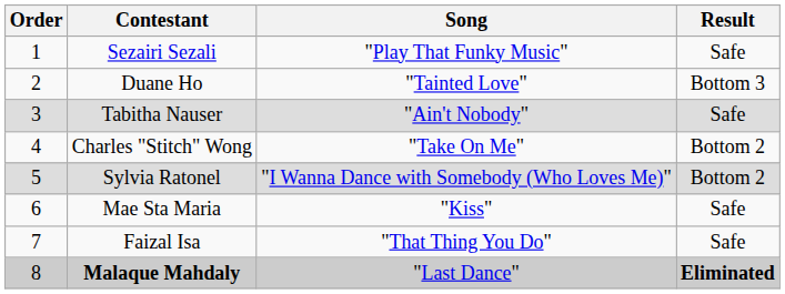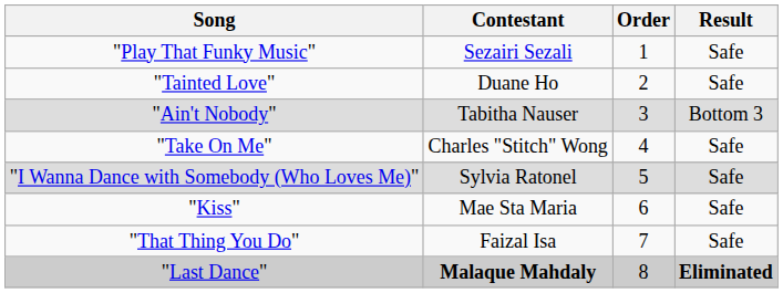columns swapped: Order <-> Song
Duane Ho | Result: Bottom 3 -> Safe
Tabitha Nauser | Result: Safe -> Bottom 3
Charles "Stitch" Wong | Result: Bottom 2 -> Safe
Sylvia Ratonel | Result: Bottom 2 -> Safe
